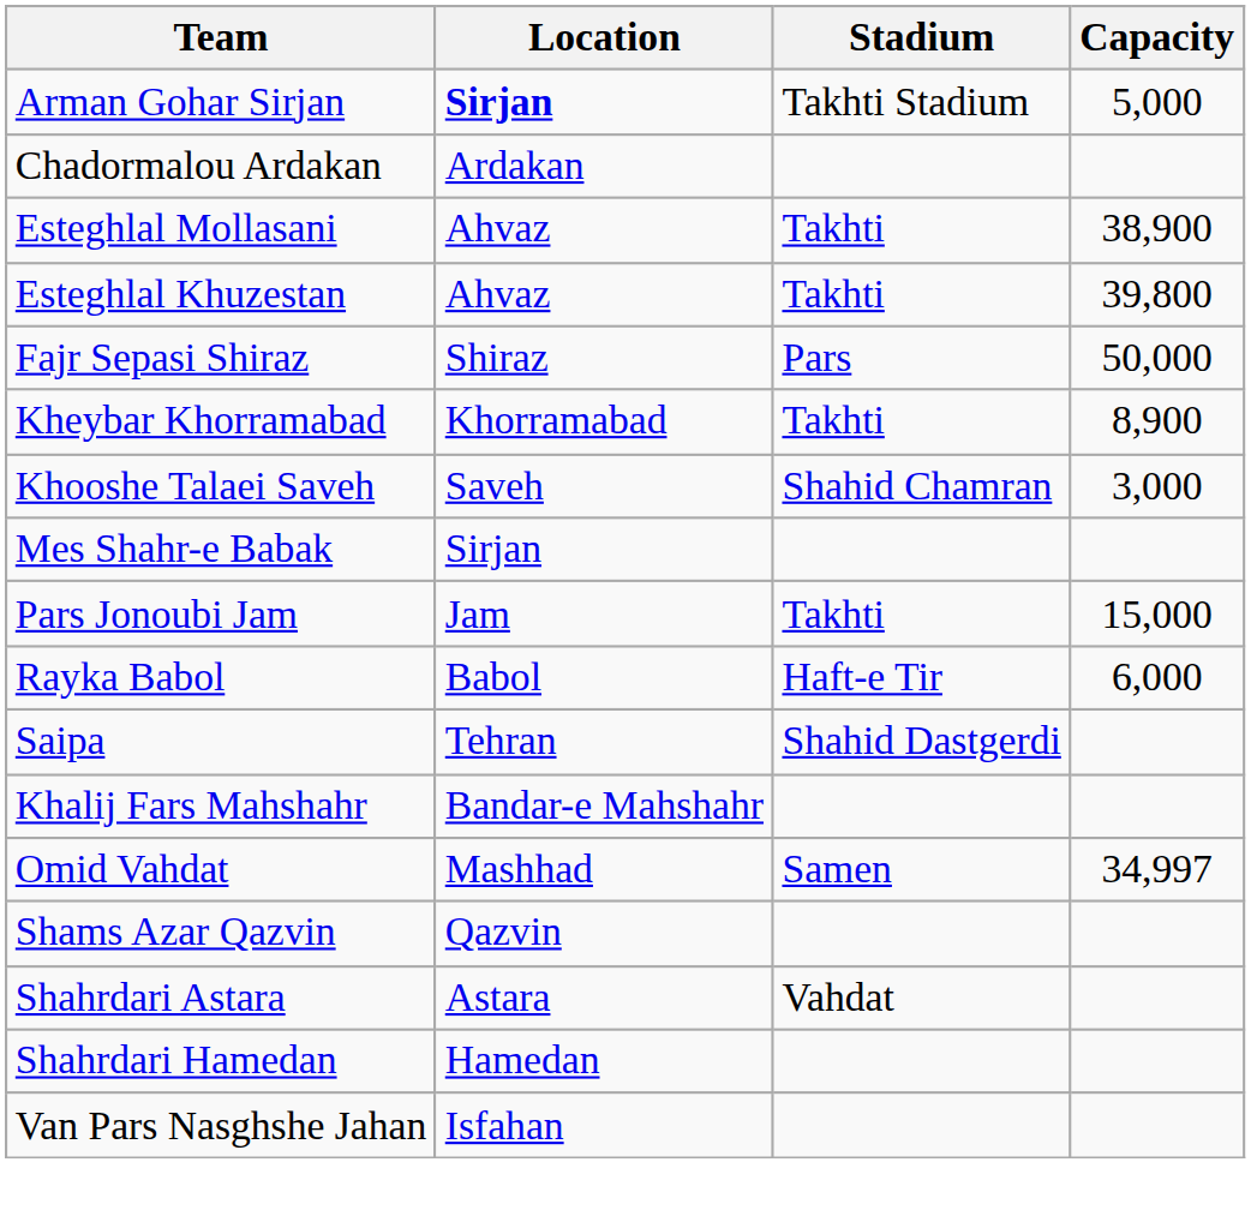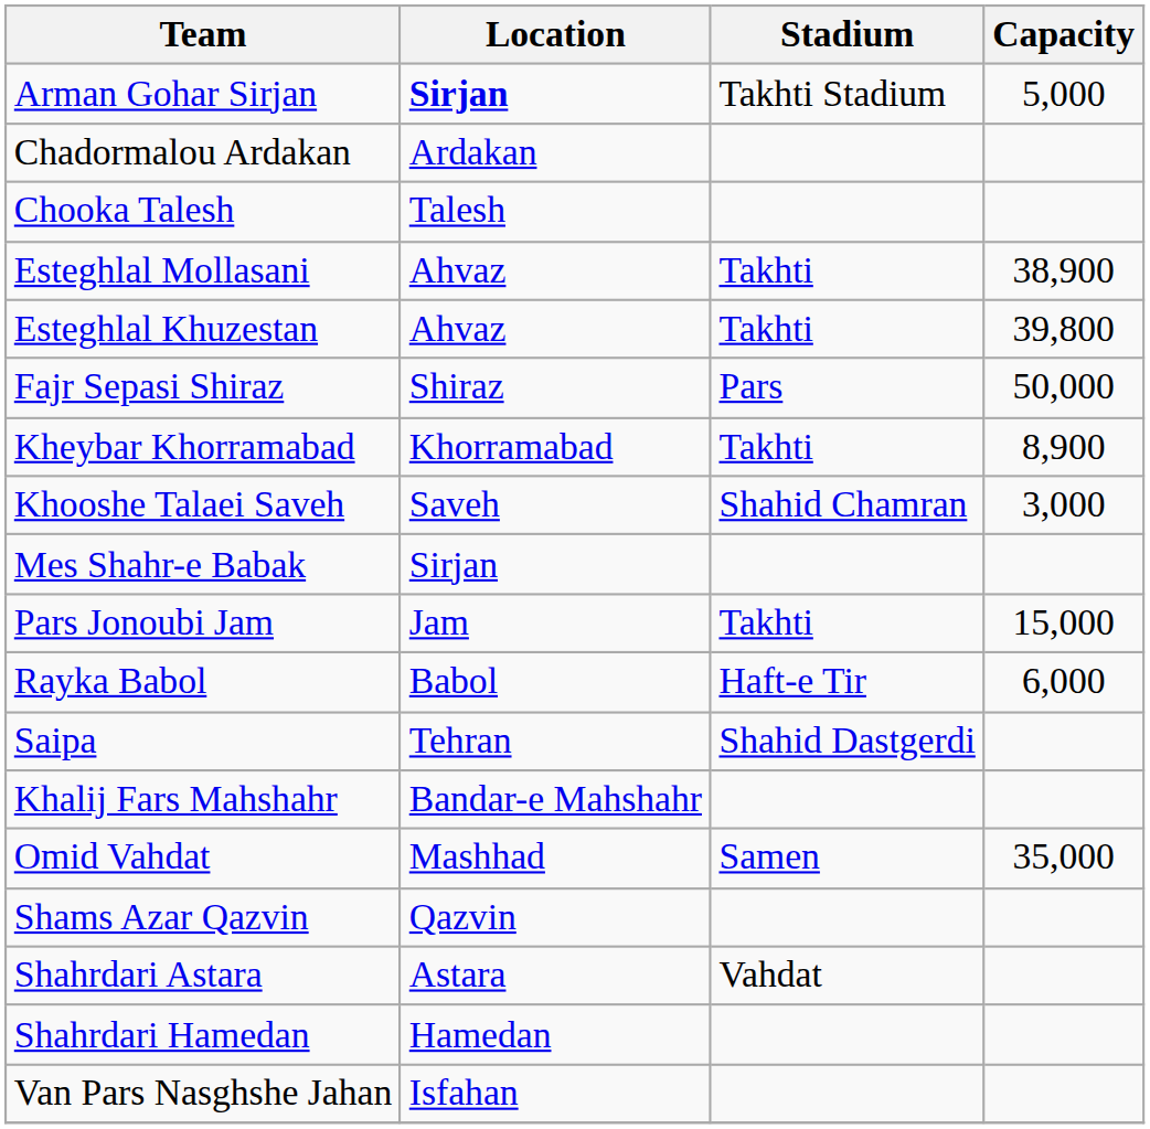+ row: Chooka Talesh | Talesh
Omid Vahdat | Capacity: 34,997 -> 35,000
